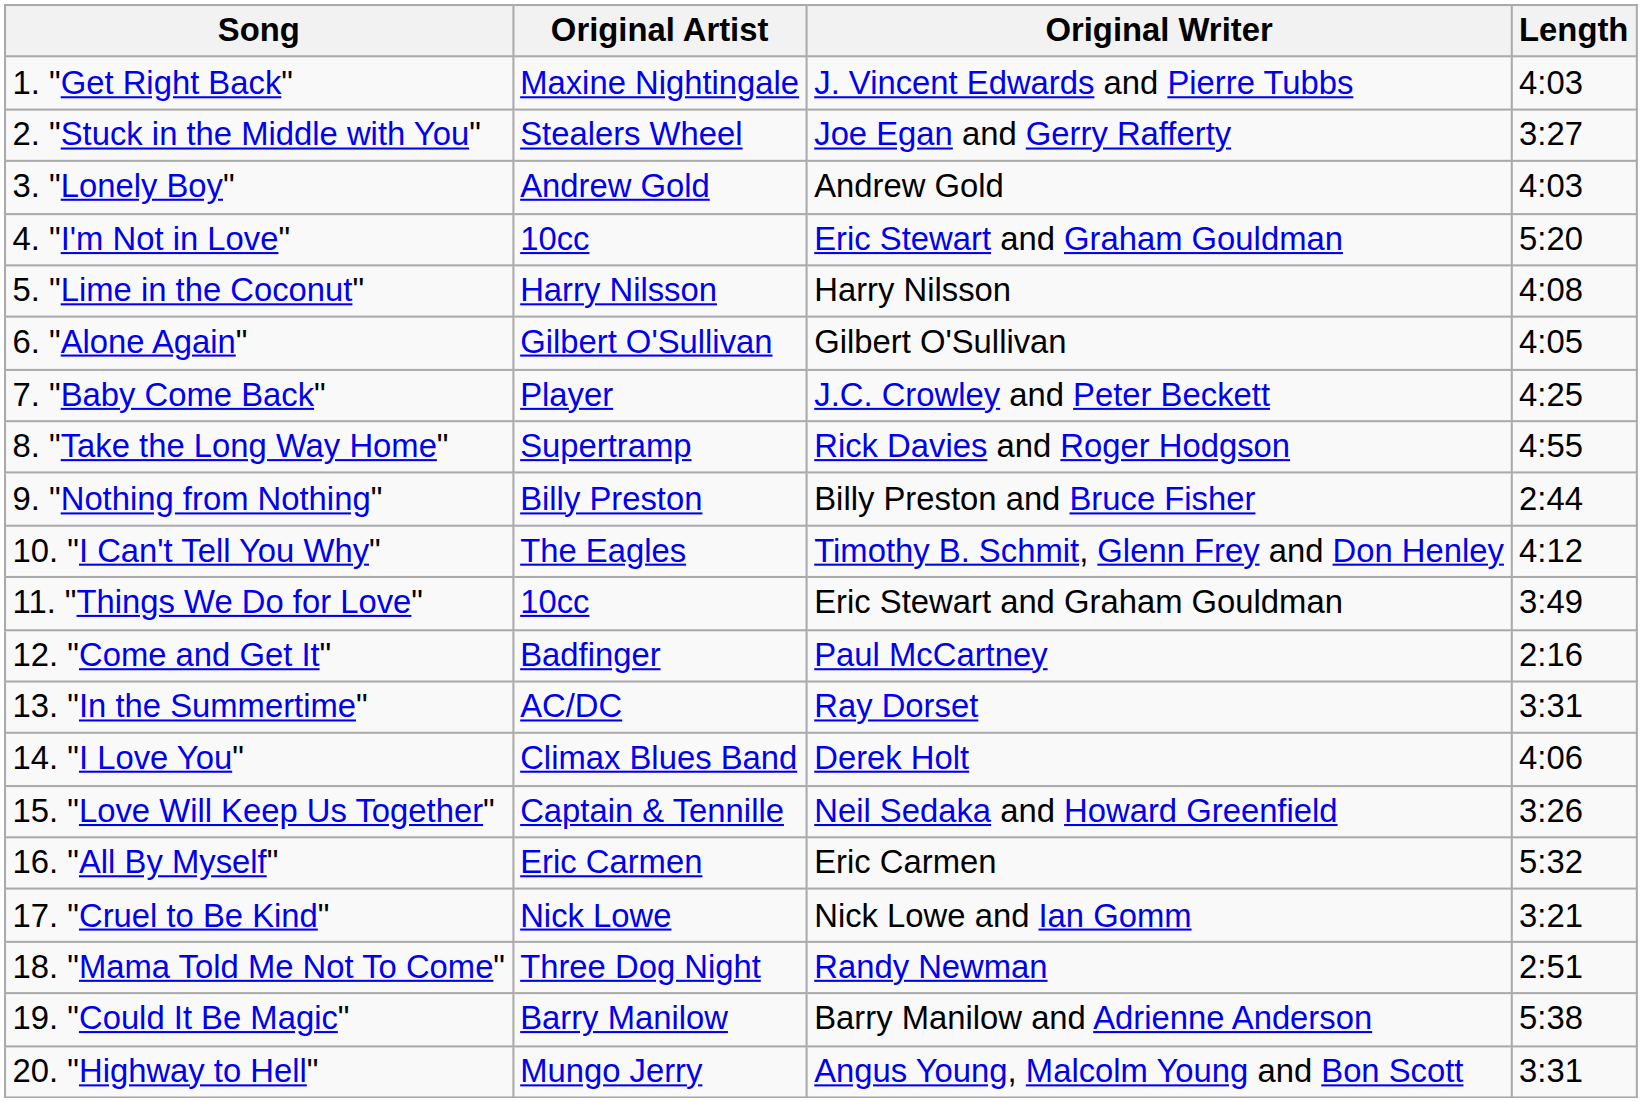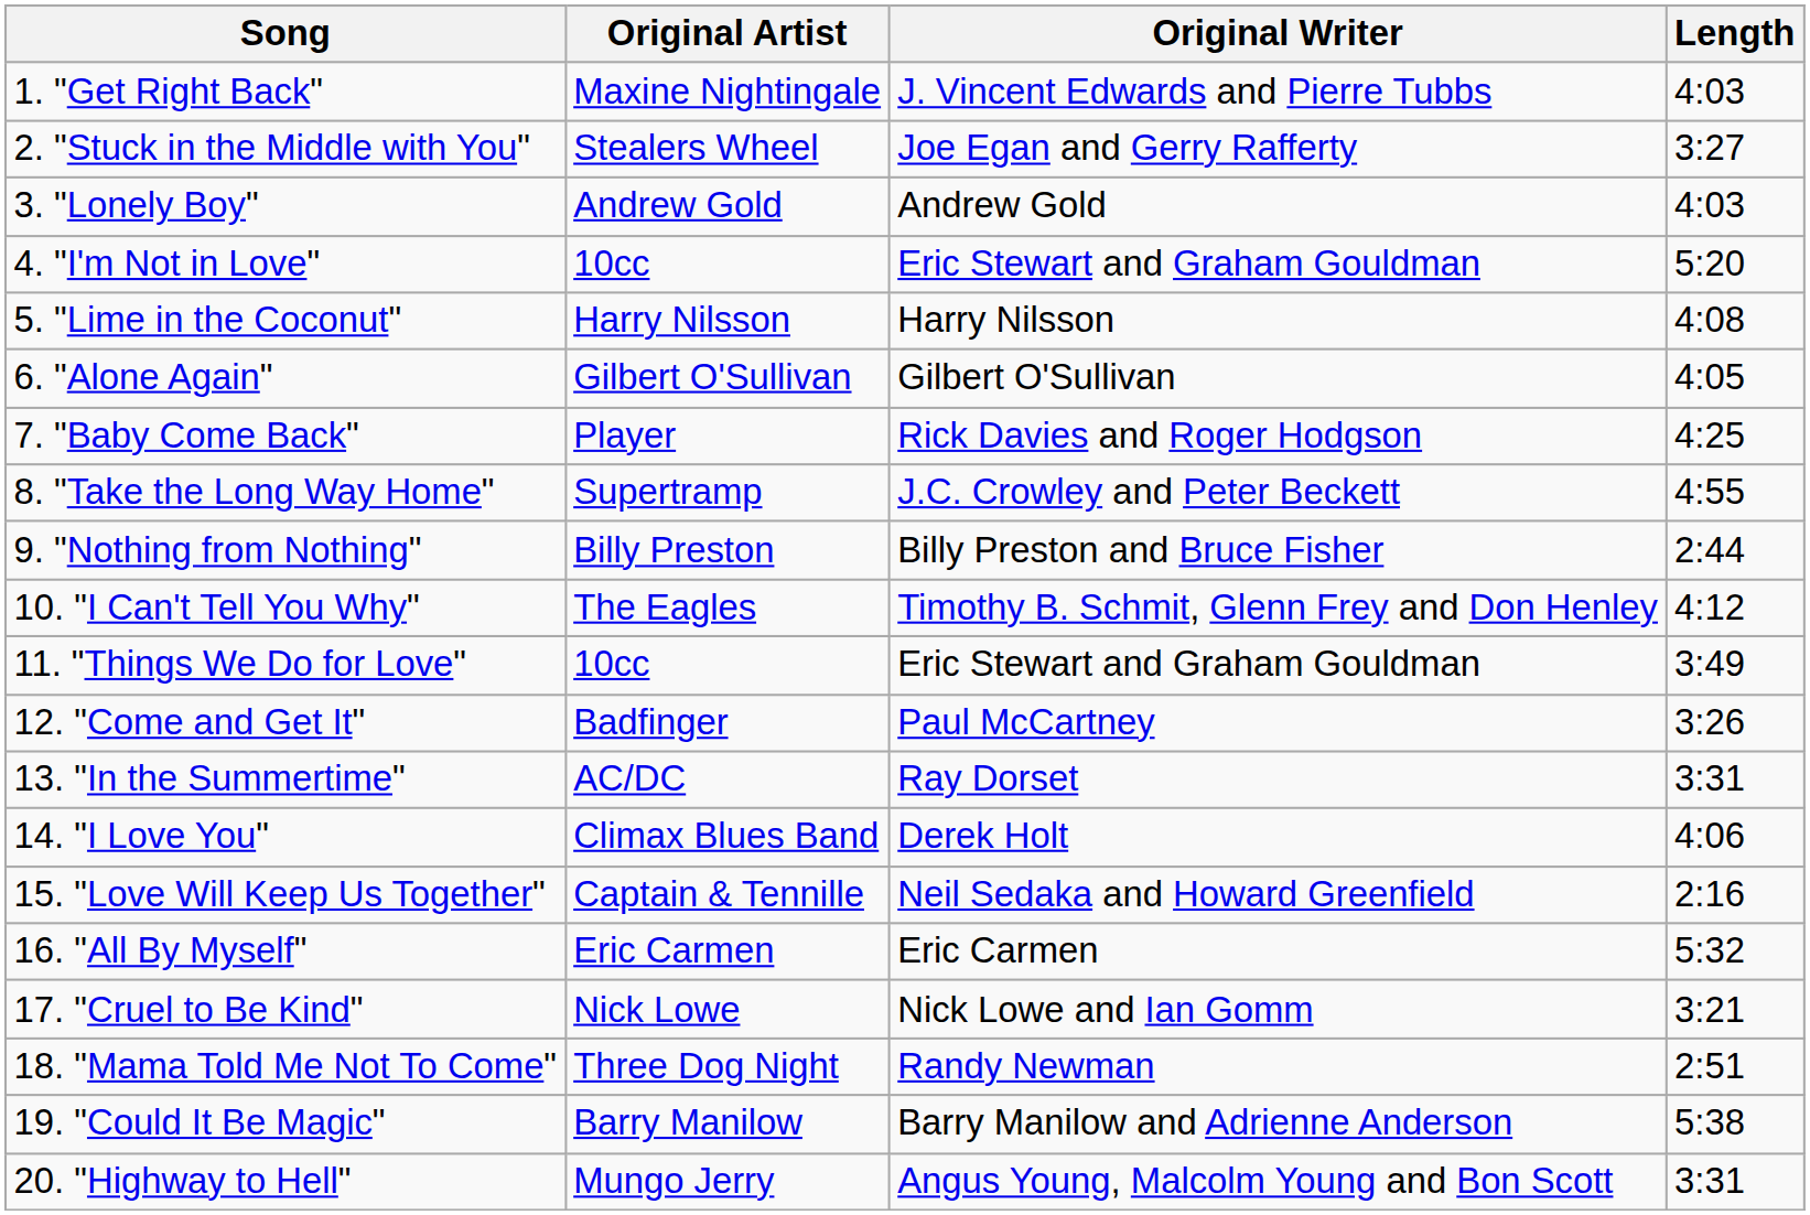7. "Baby Come Back" | Original Writer: J.C. Crowley and Peter Beckett -> Rick Davies and Roger Hodgson
8. "Take the Long Way Home" | Original Writer: Rick Davies and Roger Hodgson -> J.C. Crowley and Peter Beckett
12. "Come and Get It" | Length: 2:16 -> 3:26
15. "Love Will Keep Us Together" | Length: 3:26 -> 2:16
